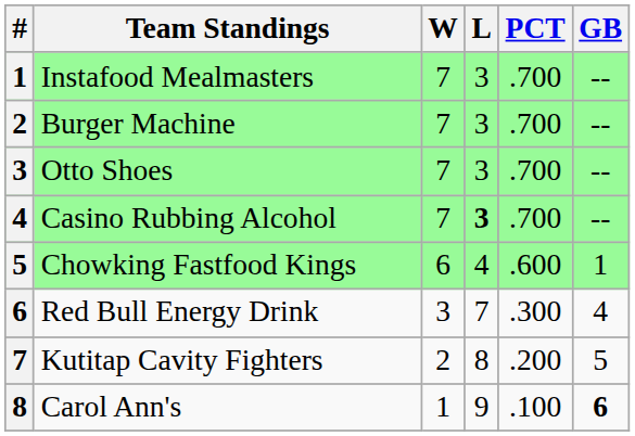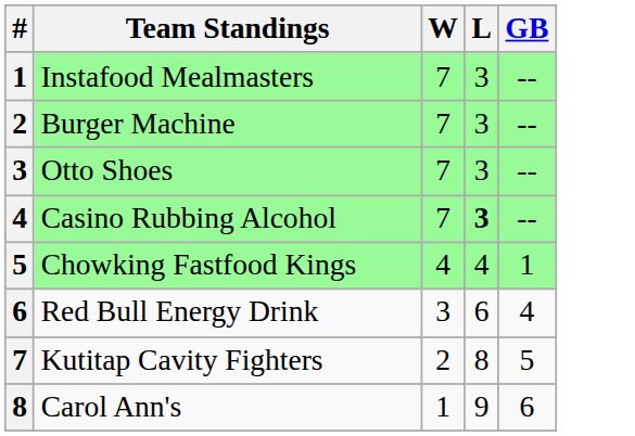- column: PCT | .700 | .700 | .700 | .700 | .600 | .300 | .200 | .100
Chowking Fastfood Kings | W: 6 -> 4
Red Bull Energy Drink | L: 7 -> 6
Carol Ann's | GB: bold -> normal
